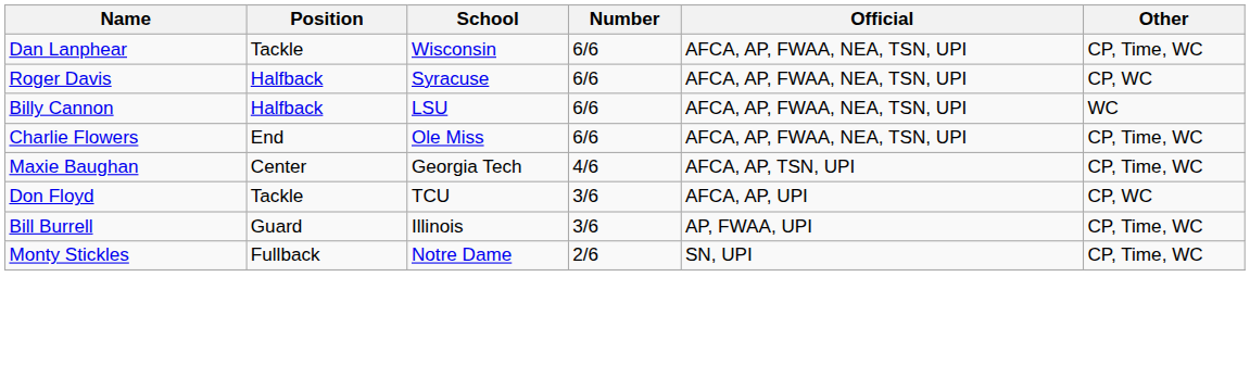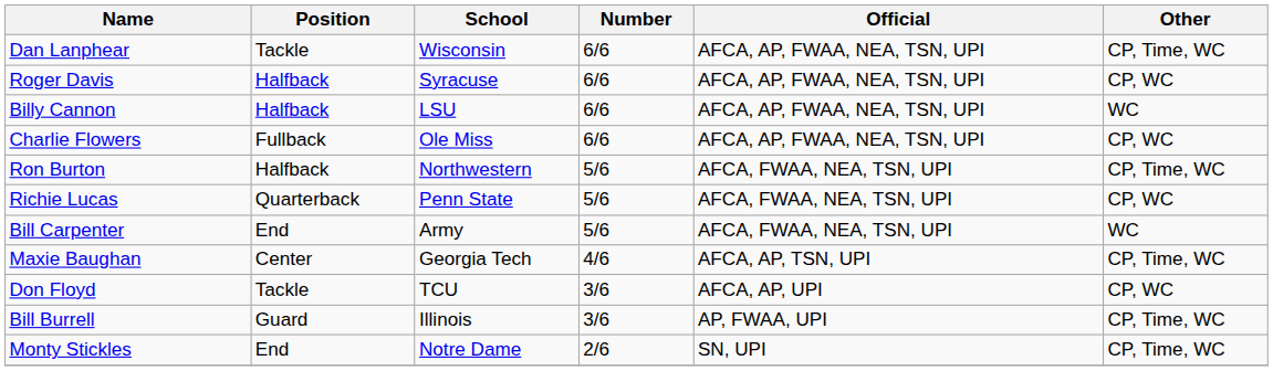Charlie Flowers | Position: End -> Fullback
Charlie Flowers | Other: CP, Time, WC -> CP, WC
+ row: Ron Burton | Halfback | Northwestern | 5/6 | AFCA, FWAA, NEA, TSN, UPI | CP, Time, WC
+ row: Richie Lucas | Quarterback | Penn State | 5/6 | AFCA, FWAA, NEA, TSN, UPI | CP, WC
+ row: Bill Carpenter | End | Army | 5/6 | AFCA, FWAA, NEA, TSN, UPI | WC
Monty Stickles | Position: Fullback -> End
